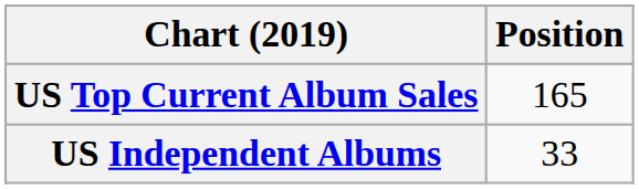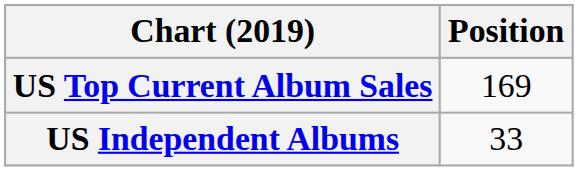US Top Current Album Sales | Position: 165 -> 169
